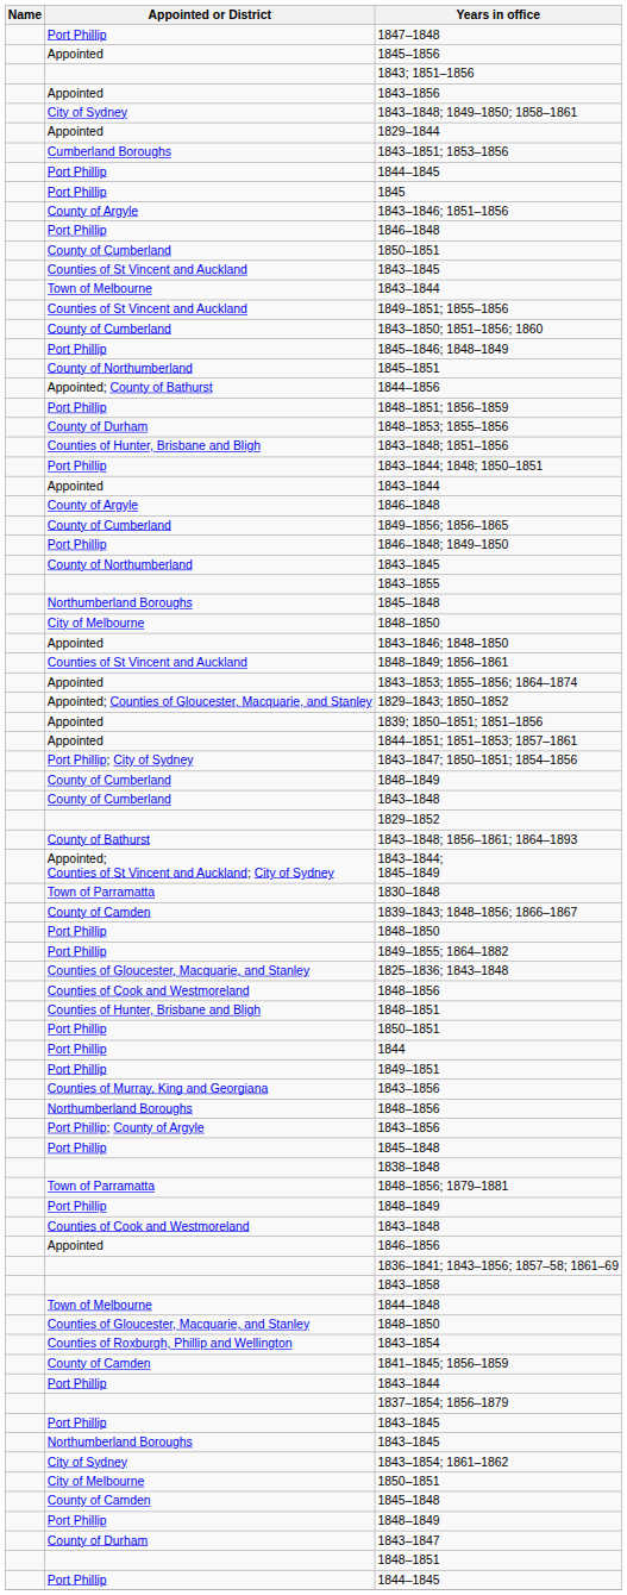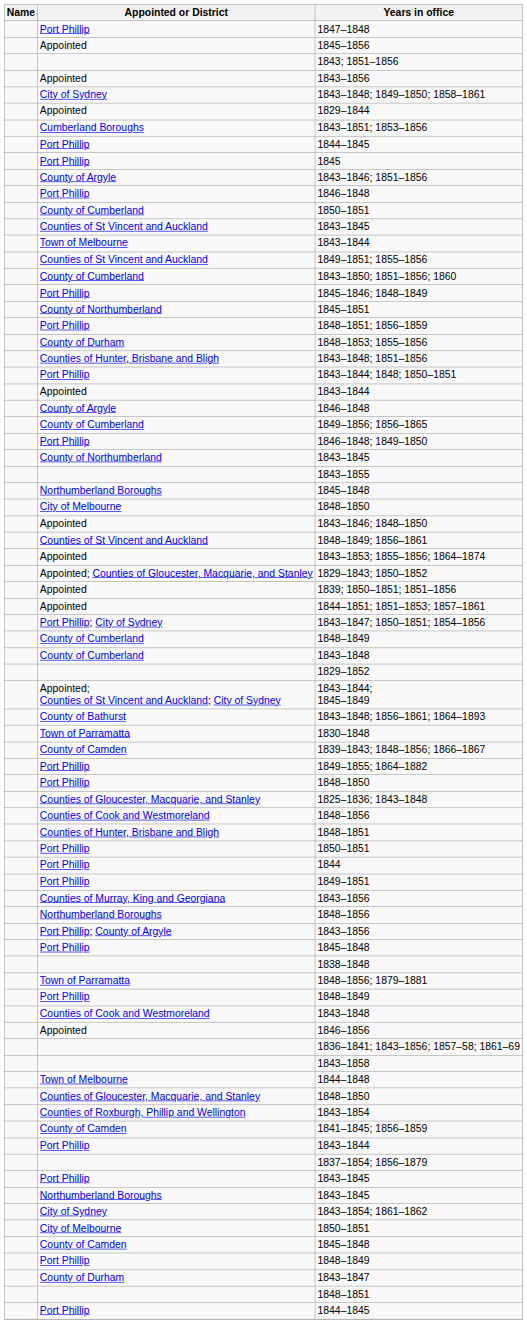- row: Appointed; County of Bathurst | 1844–1856
rows swapped: 1843–1848; 1856–1861; 1864–1893 <-> 1843–1844; 1845–1849
rows swapped: 1849–1855; 1864–1882 <-> Port Phillip / 1848–1850
